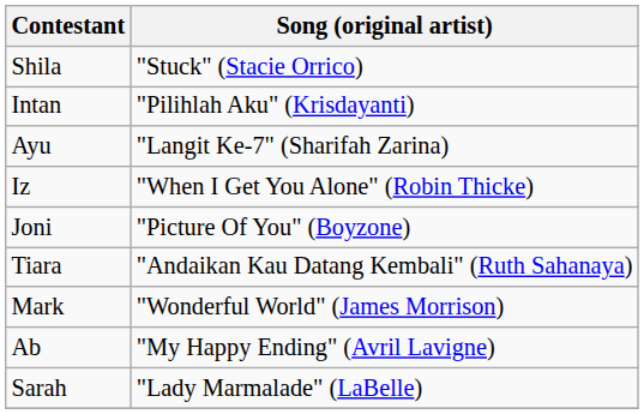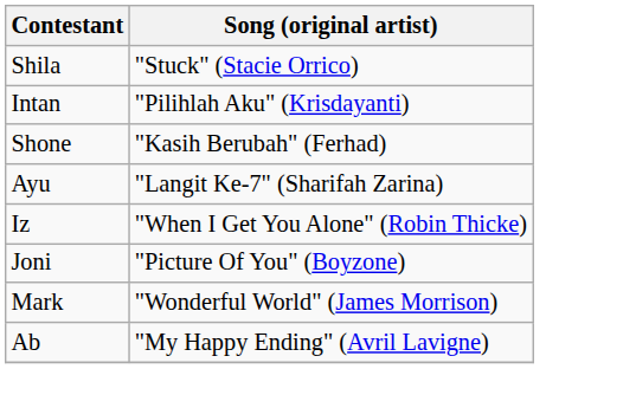+ row: Shone | "Kasih Berubah" (Ferhad)
- row: Tiara | "Andaikan Kau Datang Kembali" (Ruth Sahanaya)
- row: Sarah | "Lady Marmalade" (LaBelle)
